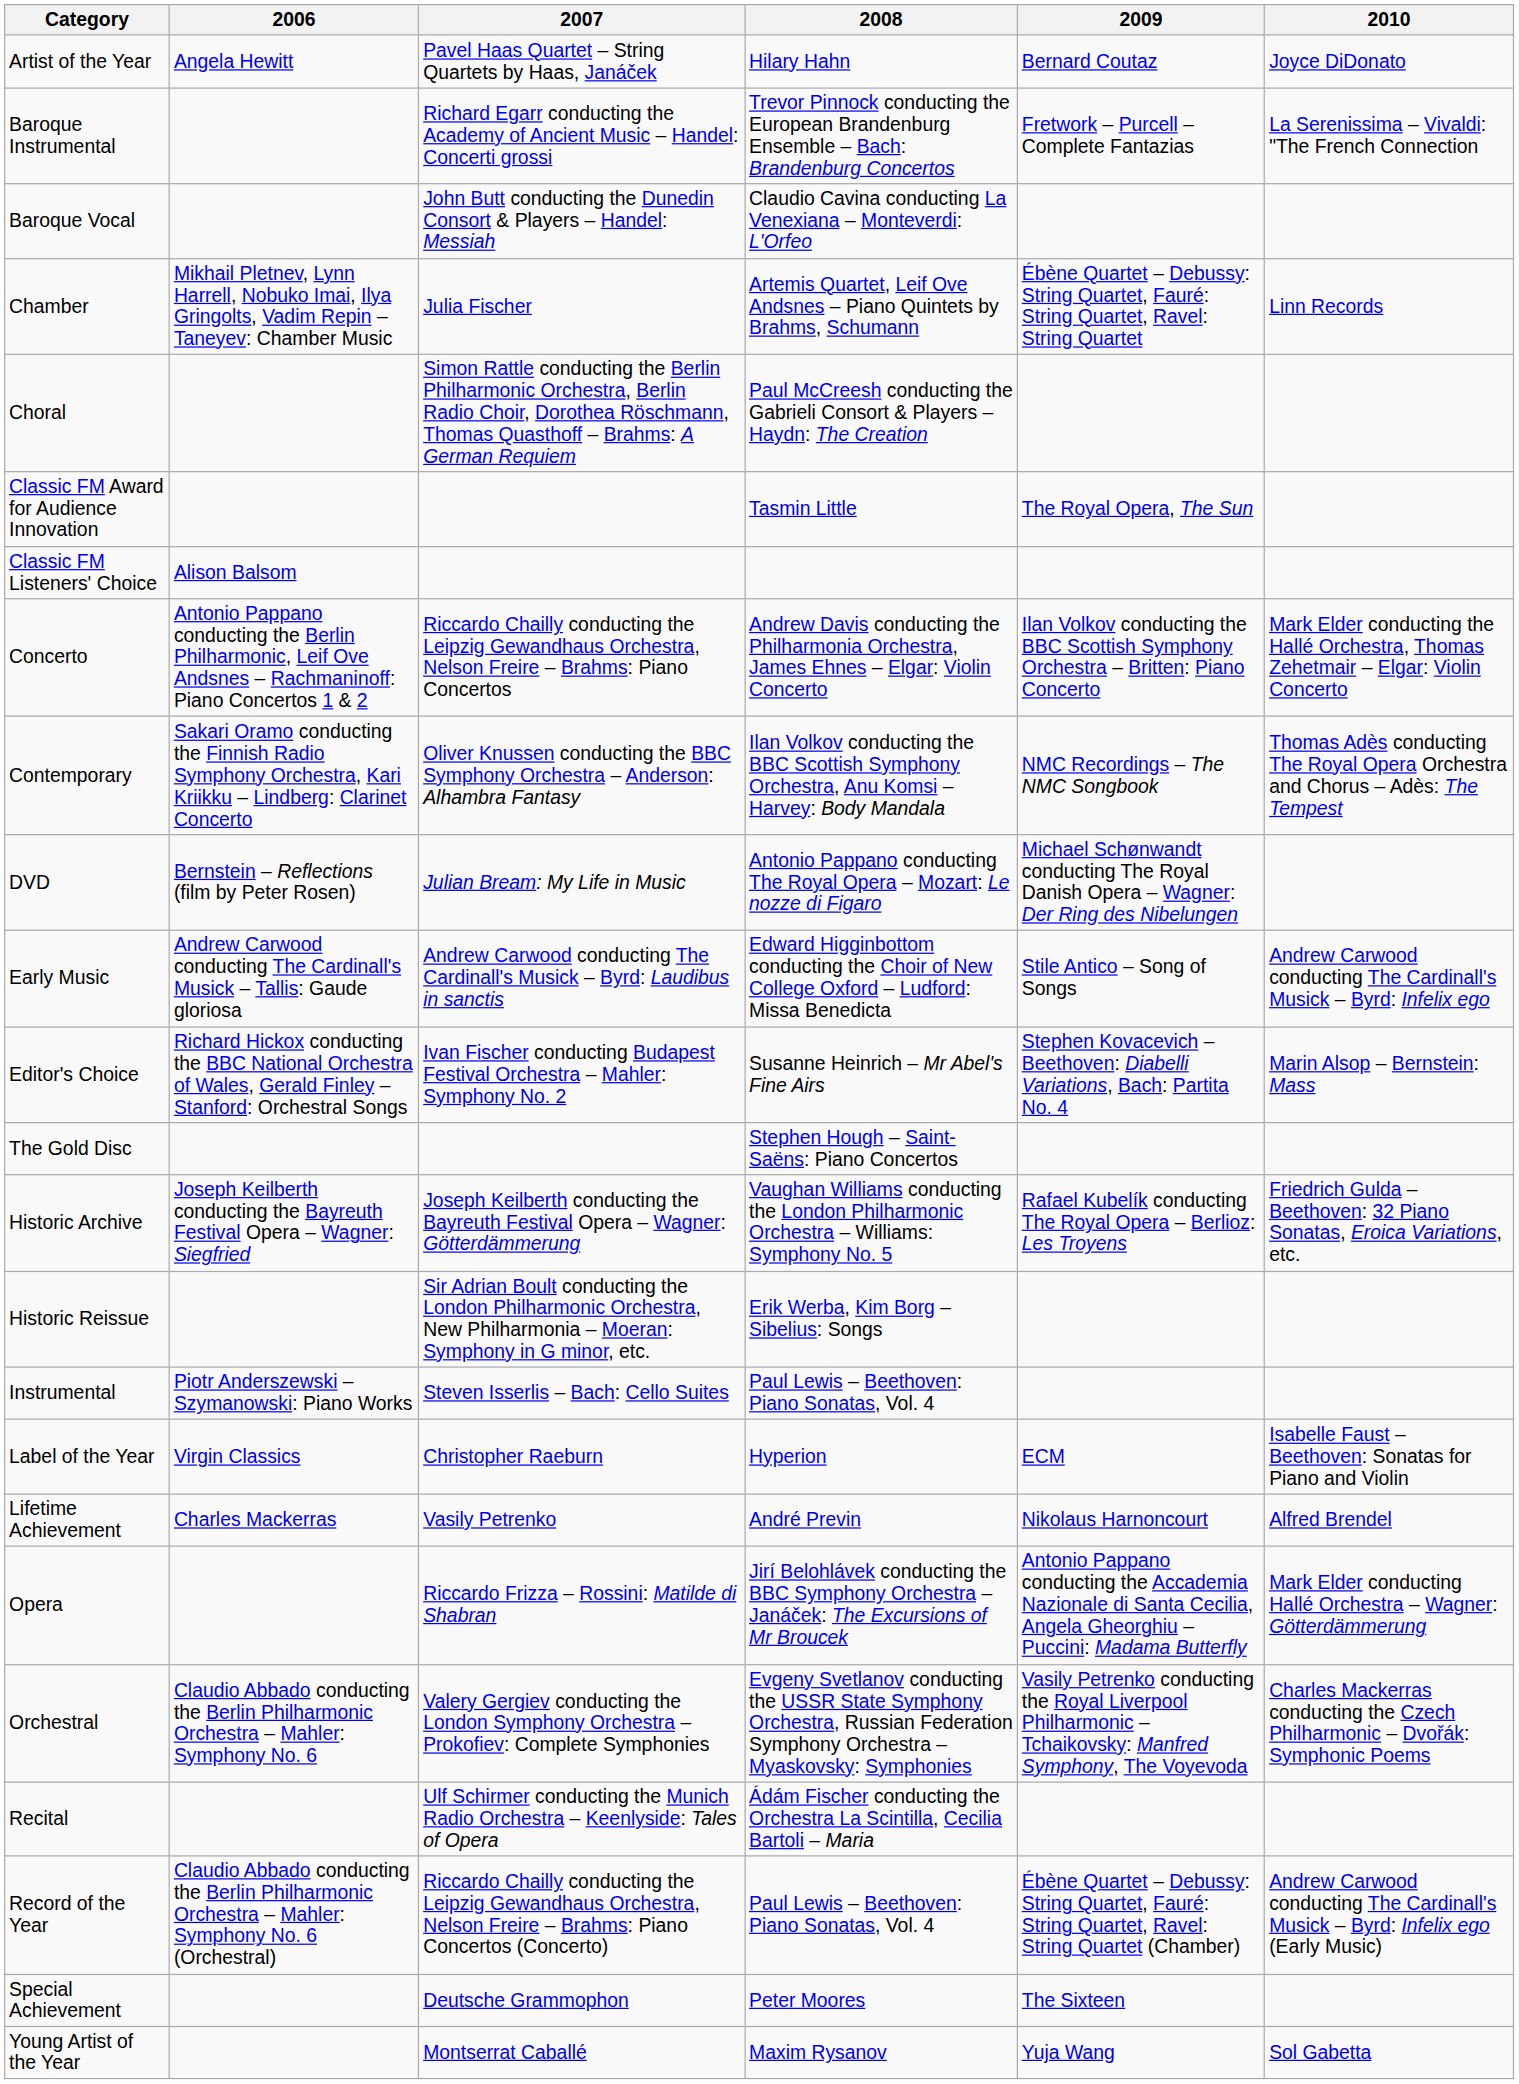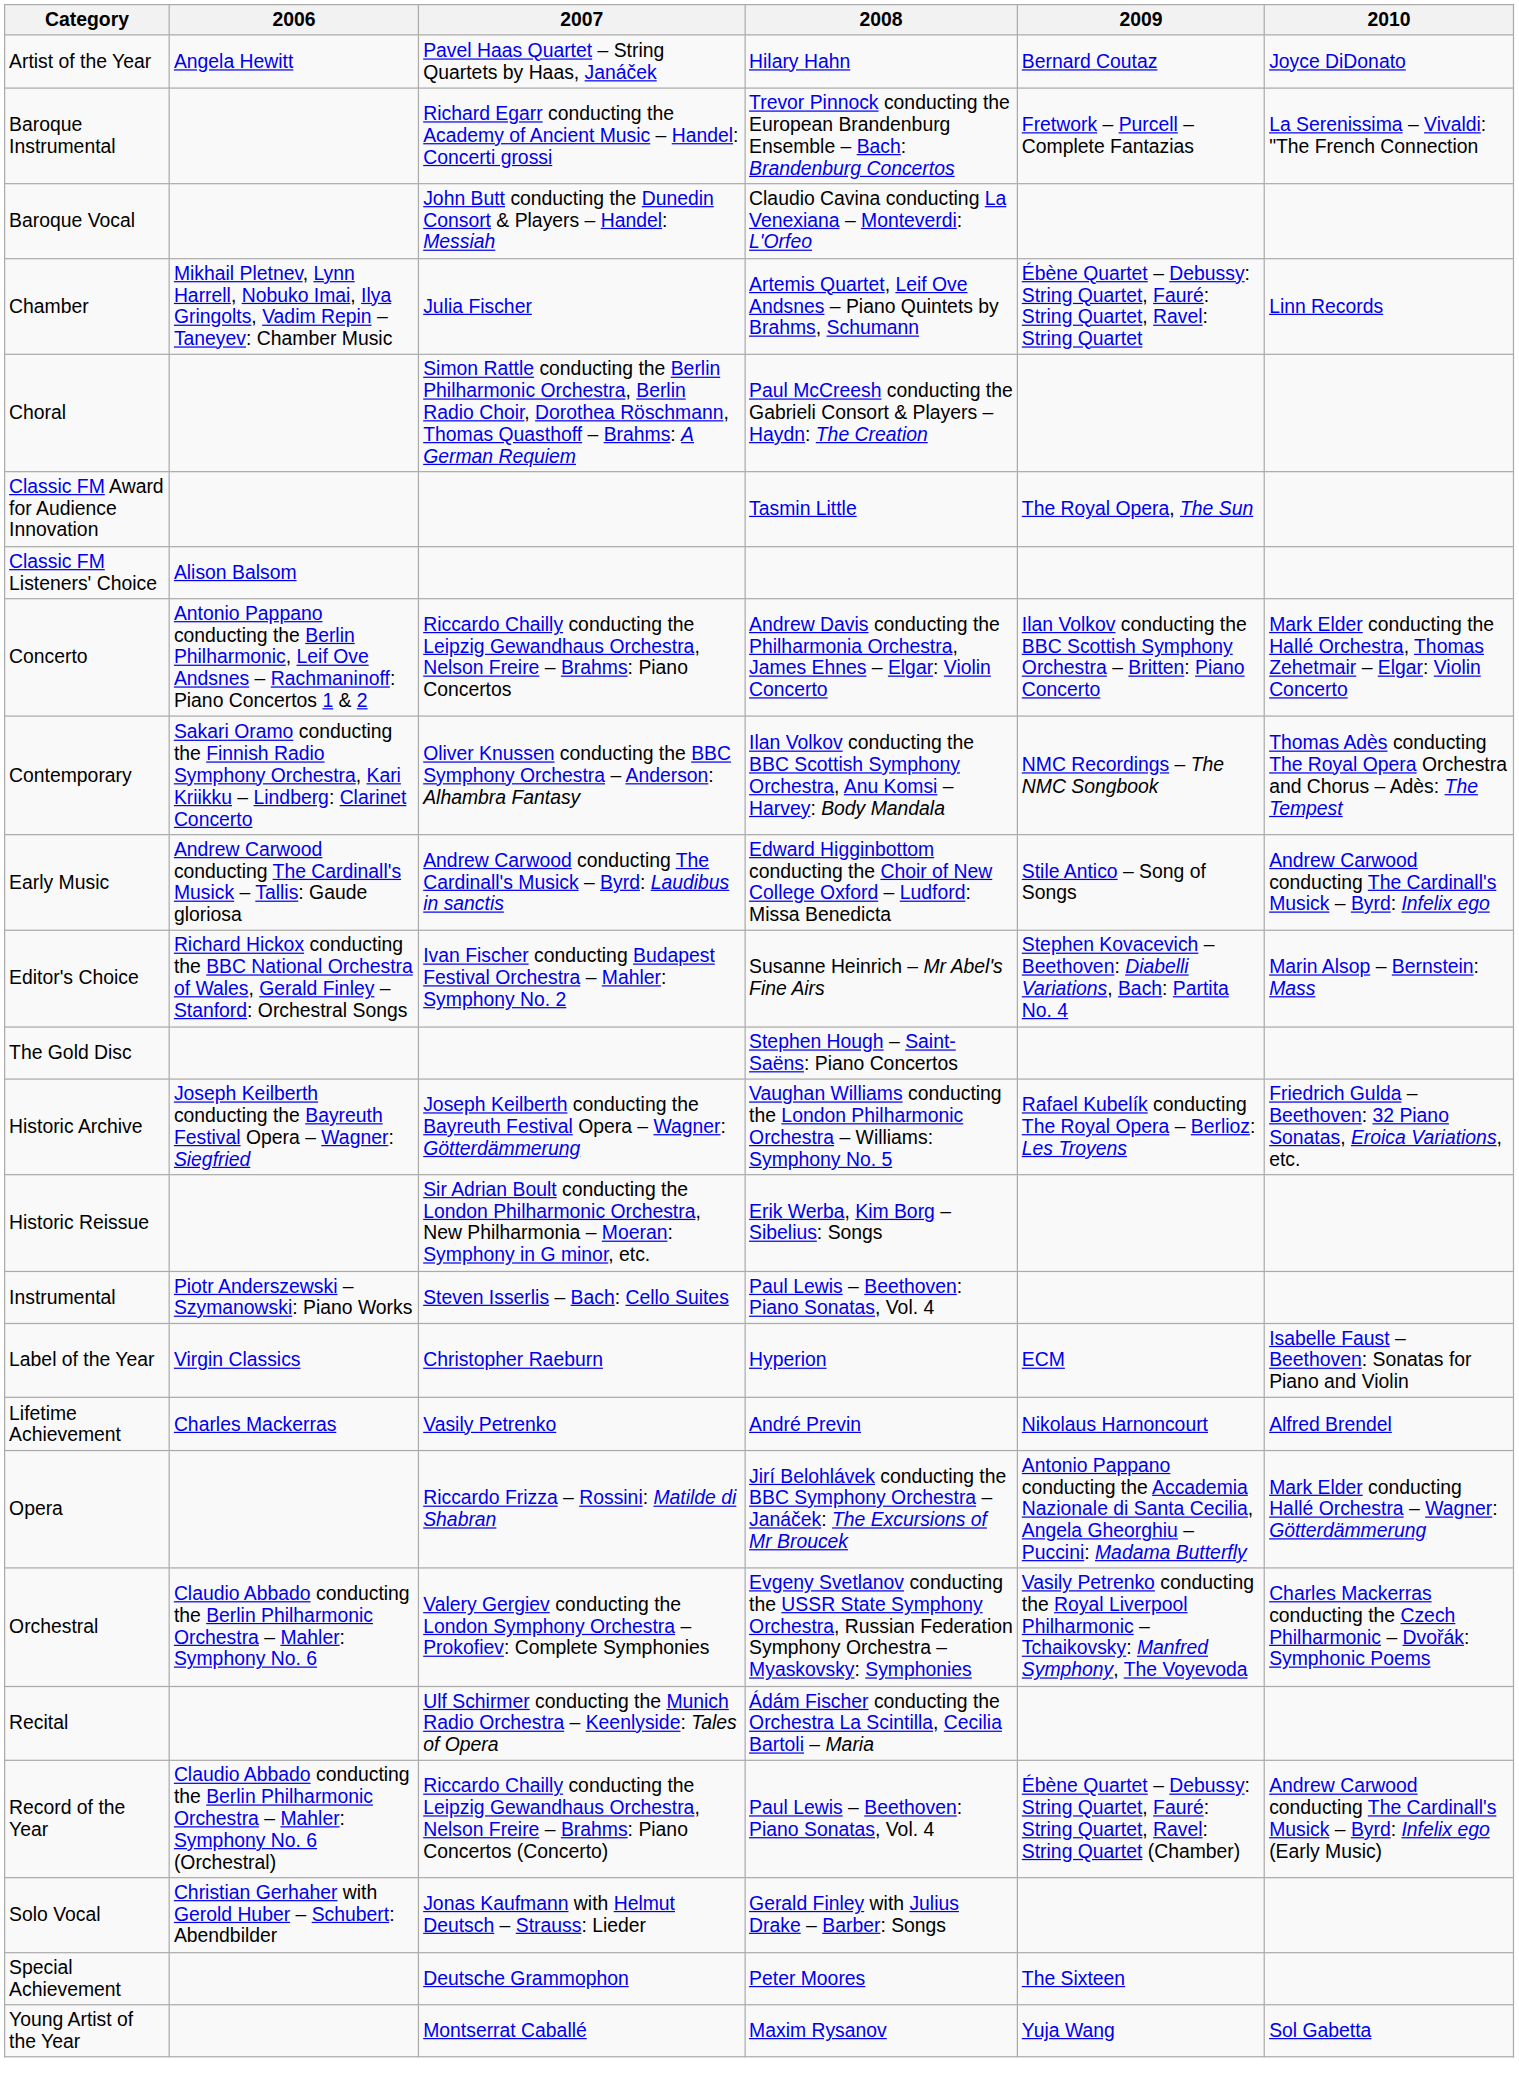- row: DVD | Bernstein – Reflections (film by Peter Rosen) | Julian Bream: My Life in Music | Antonio Pappano conducting The Royal Opera – Mozart: Le nozze di Figaro | Michael Schønwandt conducting The Royal Danish Opera – Wagner: Der Ring des Nibelungen
+ row: Solo Vocal | Christian Gerhaher with Gerold Huber – Schubert: Abendbilder | Jonas Kaufmann with Helmut Deutsch – Strauss: Lieder | Gerald Finley with Julius Drake – Barber: Songs
